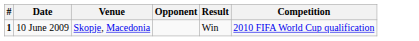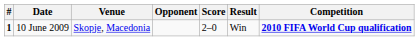+ column: Score | 2–0
10 June 2009 | Competition: normal -> bold
